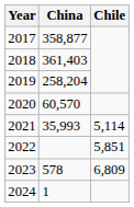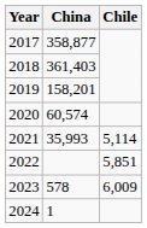2019 | China: 258,204 -> 158,201
2020 | China: 60,570 -> 60,574
2023 | Chile: 6,809 -> 6,009
